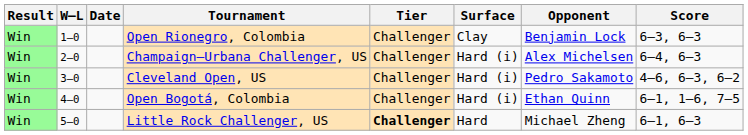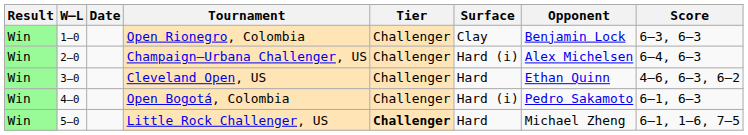Cleveland Open, US | Surface: Hard (i) -> Hard
Cleveland Open, US | Opponent: Pedro Sakamoto -> Ethan Quinn
Open Bogotá, Colombia | Opponent: Ethan Quinn -> Pedro Sakamoto
Open Bogotá, Colombia | Score: 6–1, 1–6, 7–5 -> 6–1, 6–3
Little Rock Challenger, US | Score: 6–1, 6–3 -> 6–1, 1–6, 7–5
